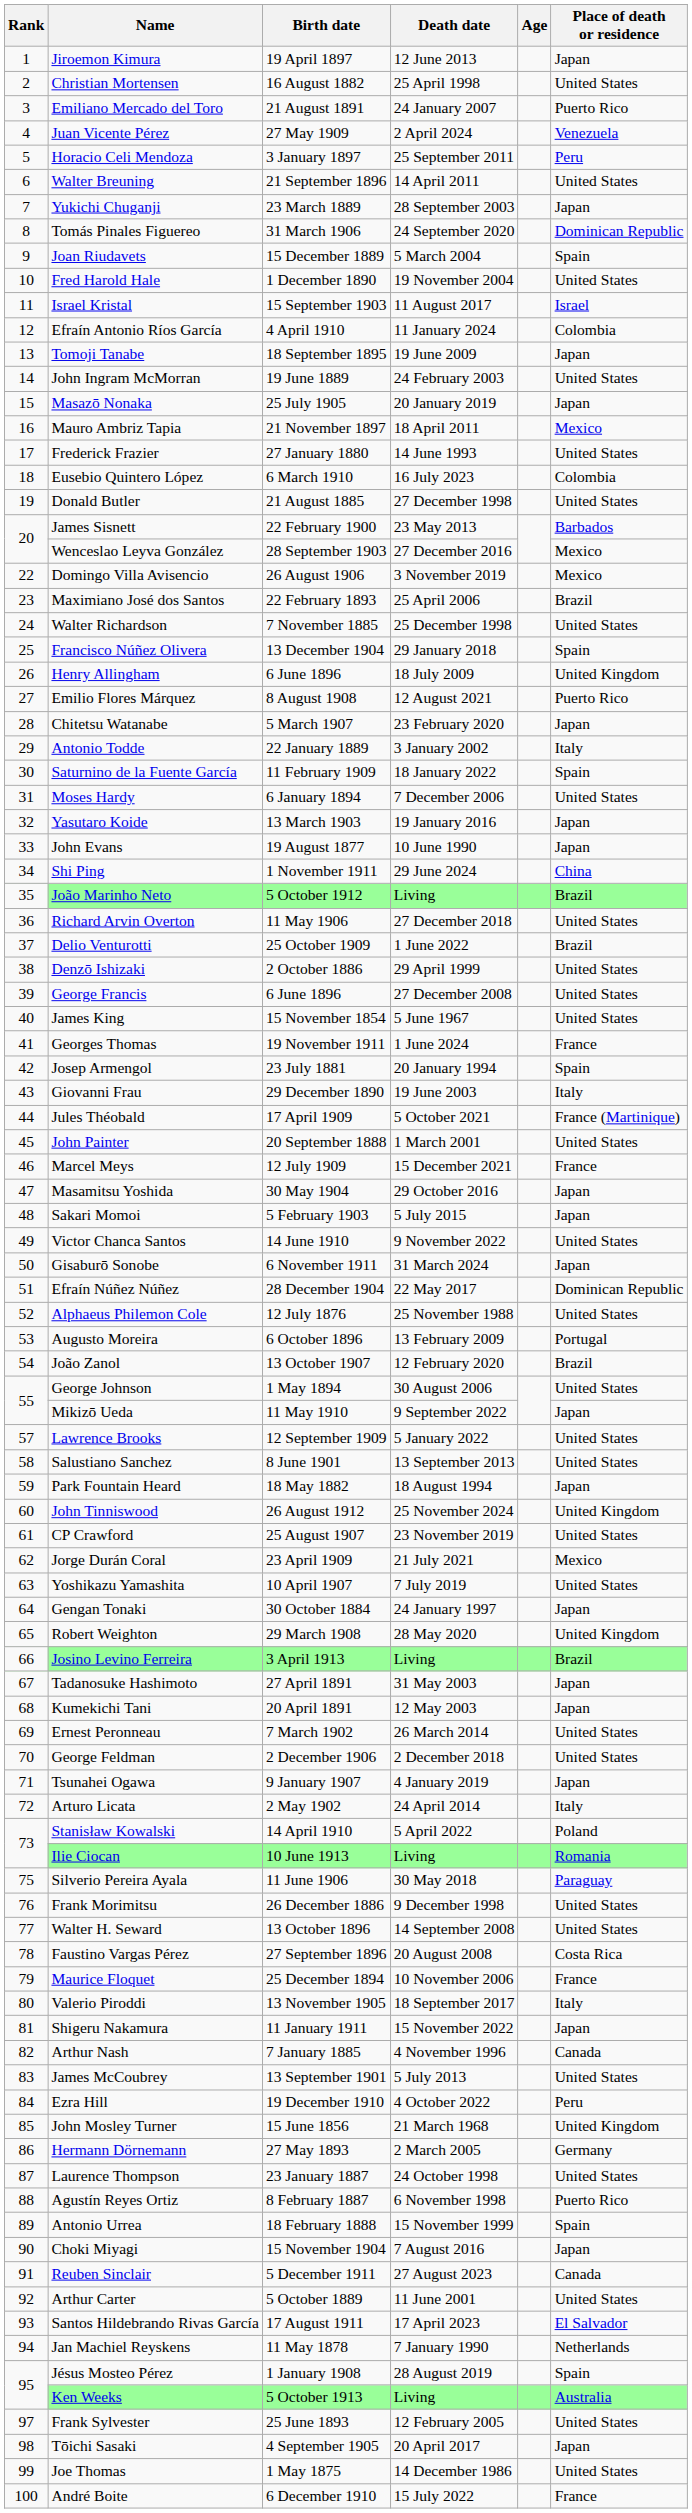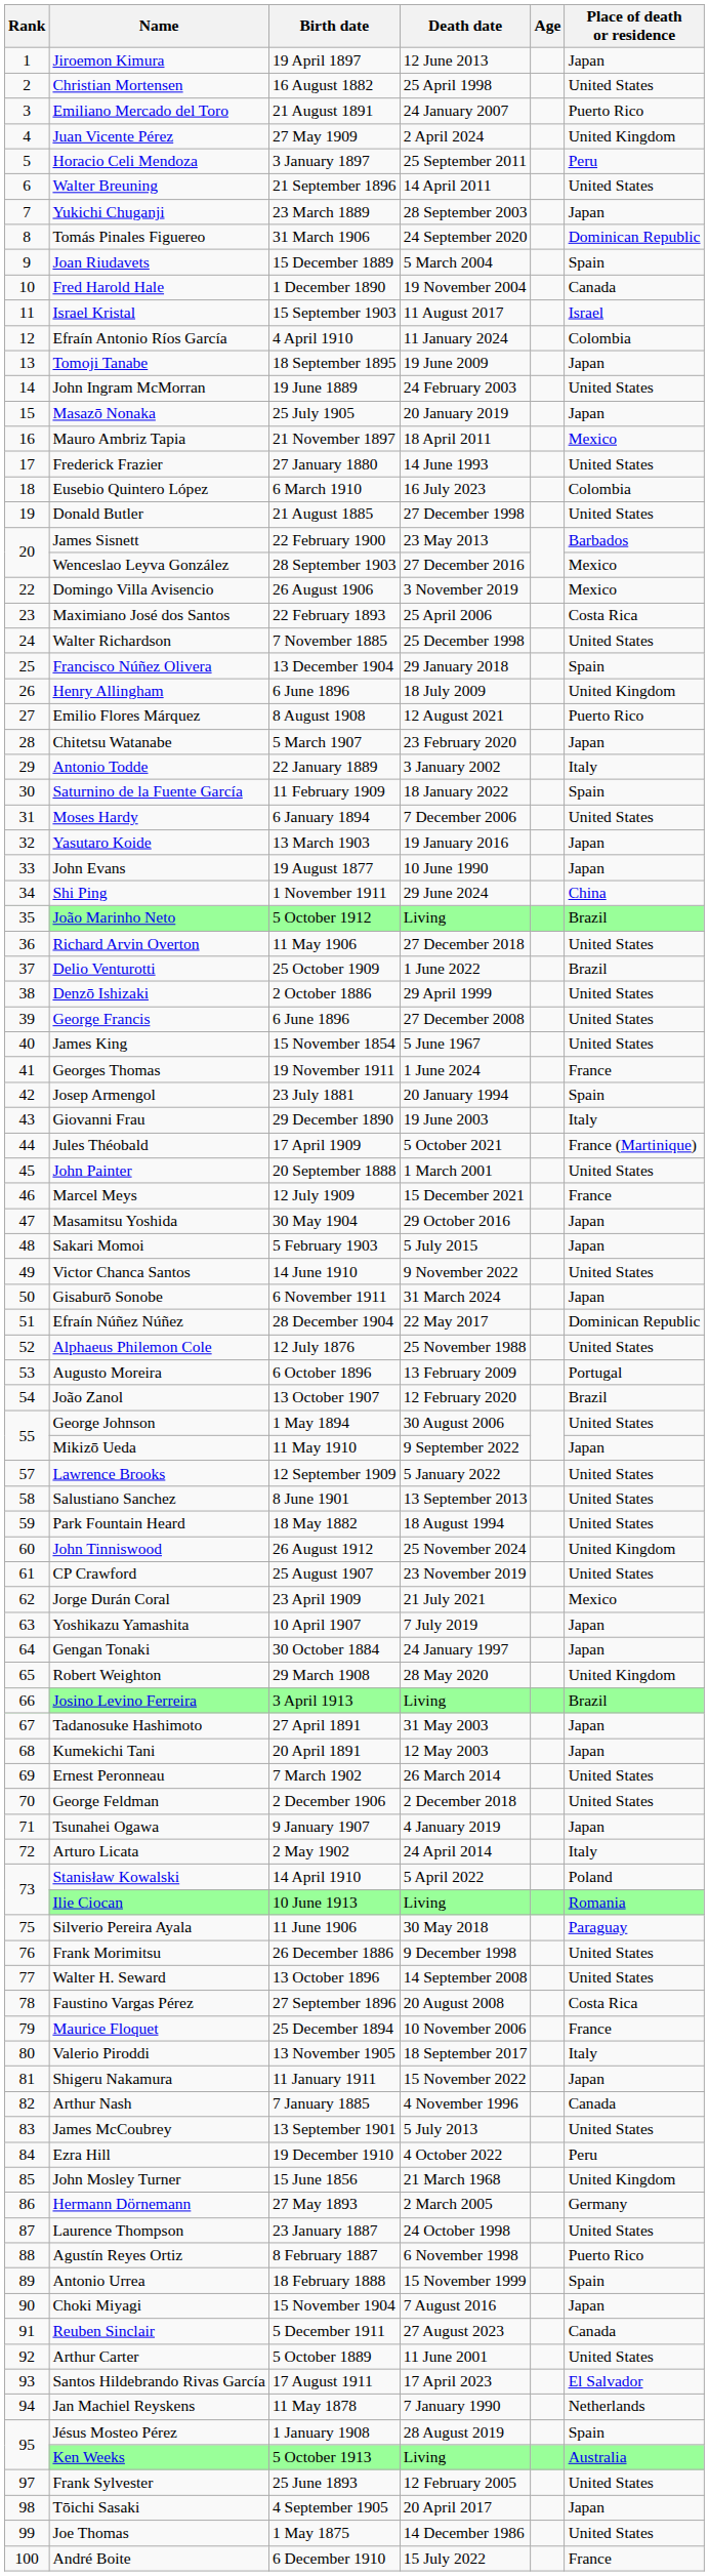Juan Vicente Pérez | Place of death or residence: Venezuela -> United Kingdom
Fred Harold Hale | Place of death or residence: United States -> Canada
Maximiano José dos Santos | Place of death or residence: Brazil -> Costa Rica
Park Fountain Heard | Place of death or residence: Japan -> United States
Yoshikazu Yamashita | Place of death or residence: United States -> Japan
